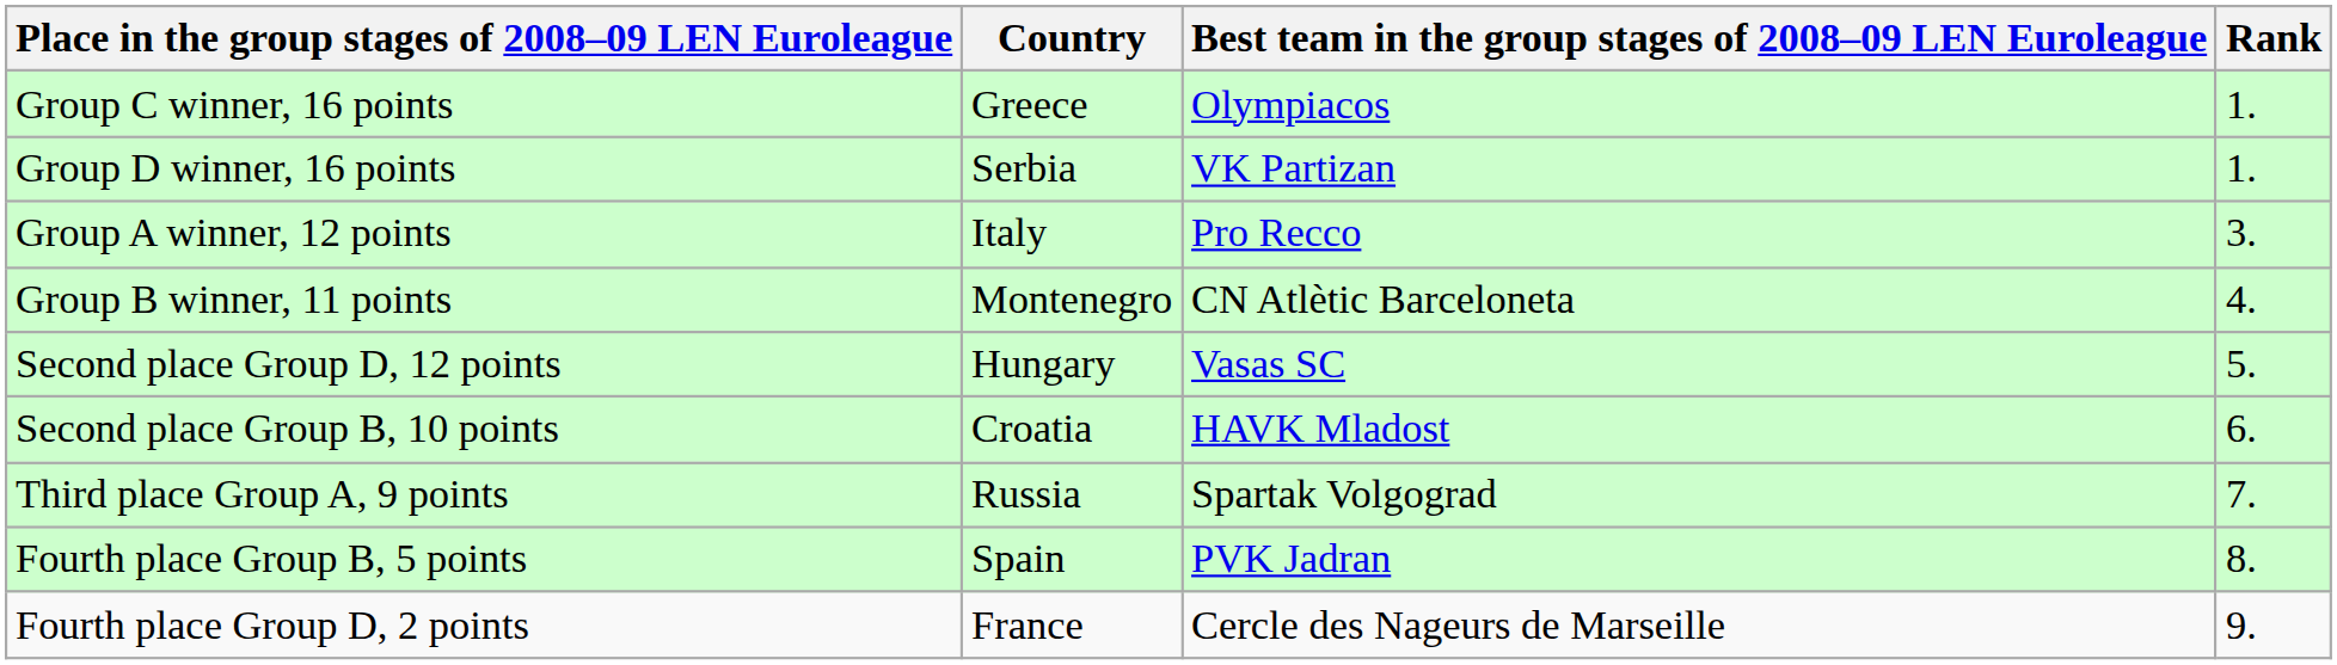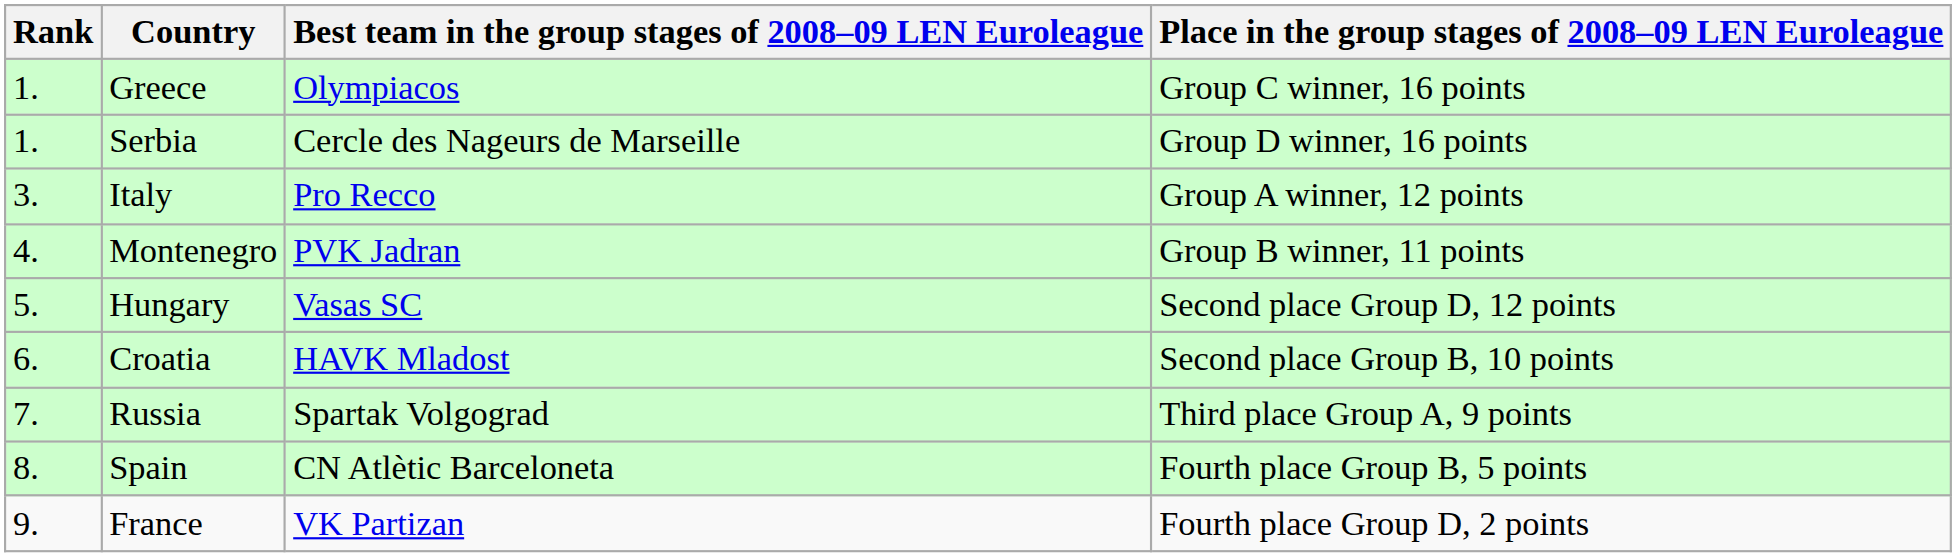columns swapped: Rank <-> Place in the group stages of 2008–09 LEN Euroleague
Serbia | Best team in the group stages of 2008–09 LEN Euroleague: VK Partizan -> Cercle des Nageurs de Marseille
Montenegro | Best team in the group stages of 2008–09 LEN Euroleague: CN Atlètic Barceloneta -> PVK Jadran
Spain | Best team in the group stages of 2008–09 LEN Euroleague: PVK Jadran -> CN Atlètic Barceloneta
France | Best team in the group stages of 2008–09 LEN Euroleague: Cercle des Nageurs de Marseille -> VK Partizan
